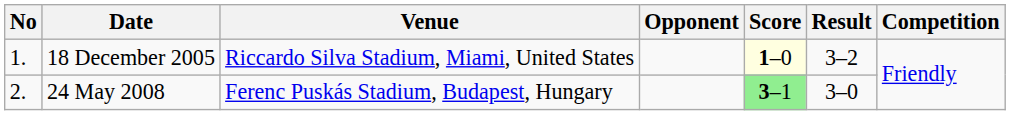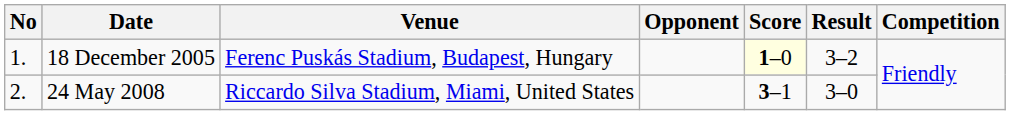18 December 2005 | Venue: Riccardo Silva Stadium, Miami, United States -> Ferenc Puskás Stadium, Budapest, Hungary
24 May 2008 | Venue: Ferenc Puskás Stadium, Budapest, Hungary -> Riccardo Silva Stadium, Miami, United States
24 May 2008 | Score: lightgreen background -> no background
